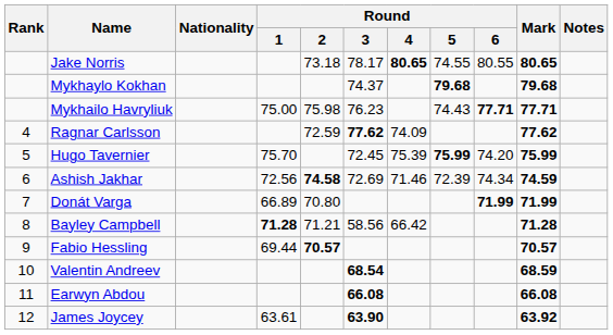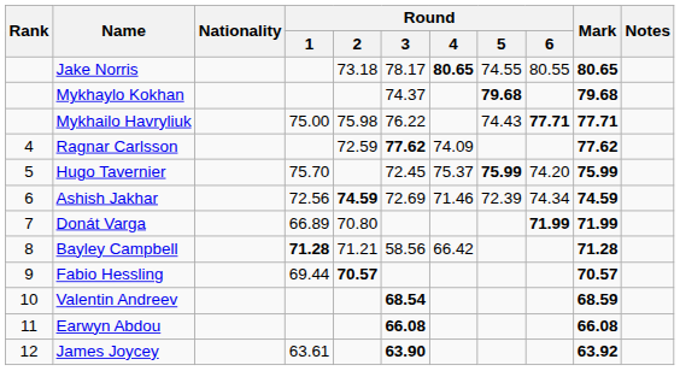Mykhailo Havryliuk | Round / 3: 76.23 -> 76.22
Hugo Tavernier | Round / 4: 75.39 -> 75.37
Ashish Jakhar | Round / 2: 74.58 -> 74.59
